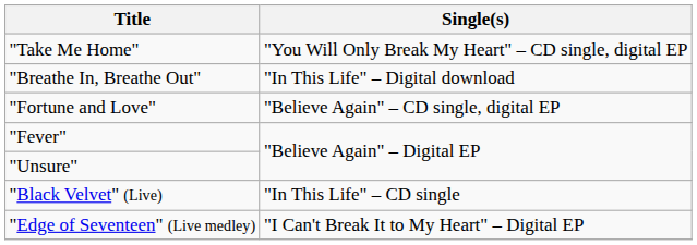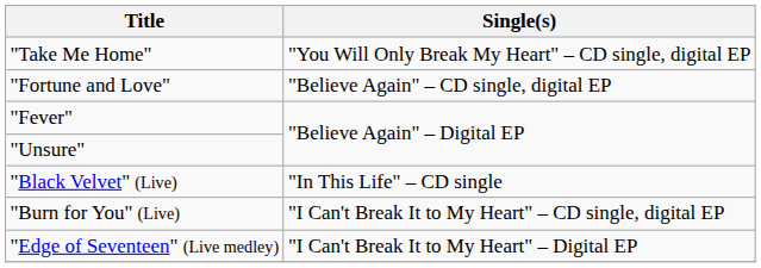- row: "Breathe In, Breathe Out" | "In This Life" – Digital download
+ row: "Burn for You" (Live) | "I Can't Break It to My Heart" – CD single, digital EP
